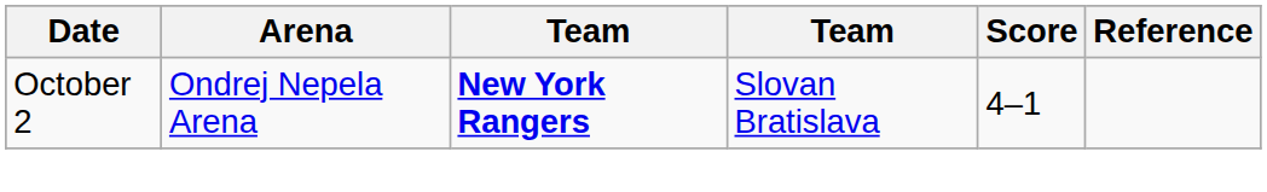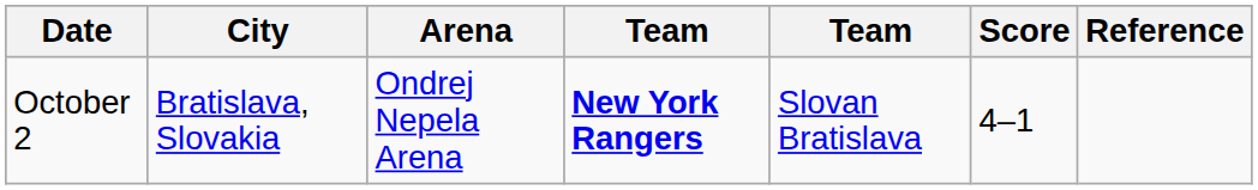+ column: City | Bratislava, Slovakia
